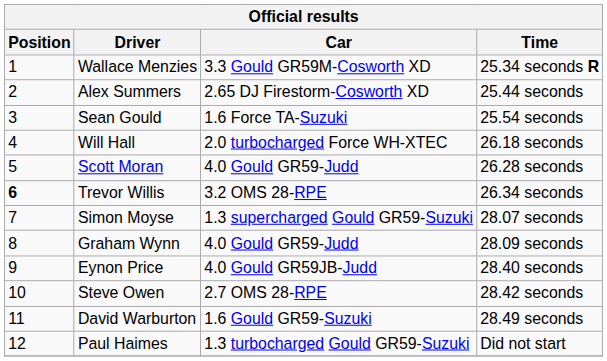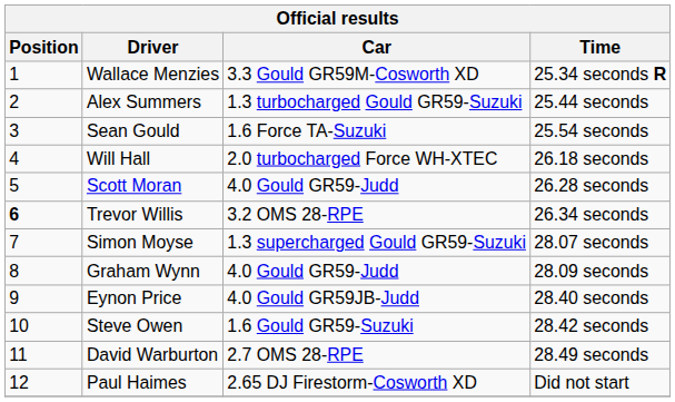Alex Summers | Car: 2.65 DJ Firestorm-Cosworth XD -> 1.3 turbocharged Gould GR59-Suzuki
Steve Owen | Car: 2.7 OMS 28-RPE -> 1.6 Gould GR59-Suzuki
David Warburton | Car: 1.6 Gould GR59-Suzuki -> 2.7 OMS 28-RPE
Paul Haimes | Car: 1.3 turbocharged Gould GR59-Suzuki -> 2.65 DJ Firestorm-Cosworth XD
